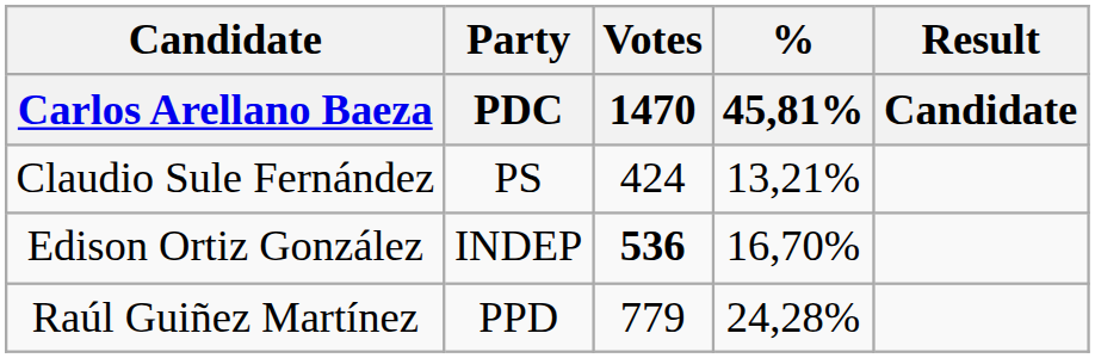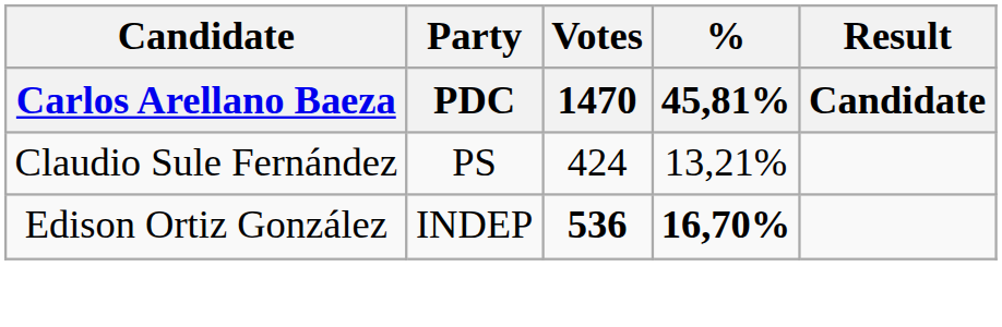Edison Ortiz González | % / 45,81%: normal -> bold
- row: Raúl Guiñez Martínez | PPD | 779 | 24,28%
